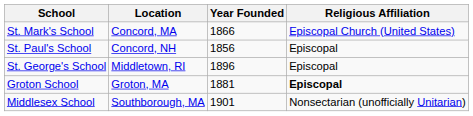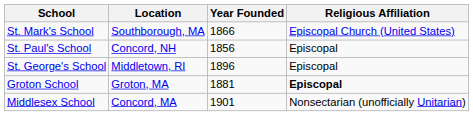St. Mark's School | Location: Concord, MA -> Southborough, MA
Middlesex School | Location: Southborough, MA -> Concord, MA
